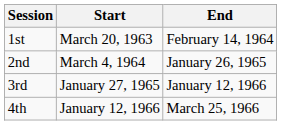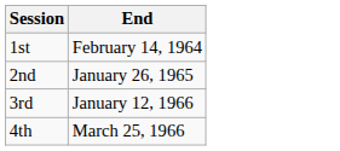- column: Start | March 20, 1963 | March 4, 1964 | January 27, 1965 | January 12, 1966
